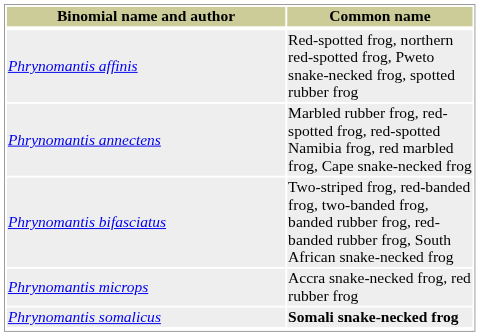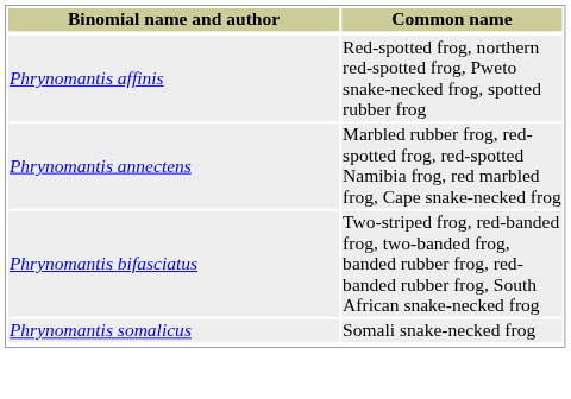- row: Phrynomantis microps | Accra snake-necked frog, red rubber frog
Phrynomantis somalicus | Common name: bold -> normal
